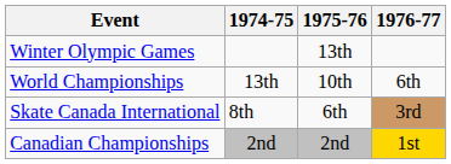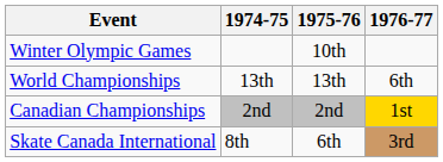Winter Olympic Games | 1975-76: 13th -> 10th
World Championships | 1975-76: 10th -> 13th
rows swapped: Canadian Championships <-> Skate Canada International
